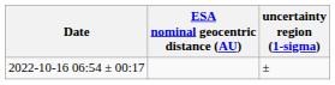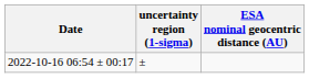columns swapped: ESA nominal geocentric distance (AU) <-> uncertainty region (1-sigma)
